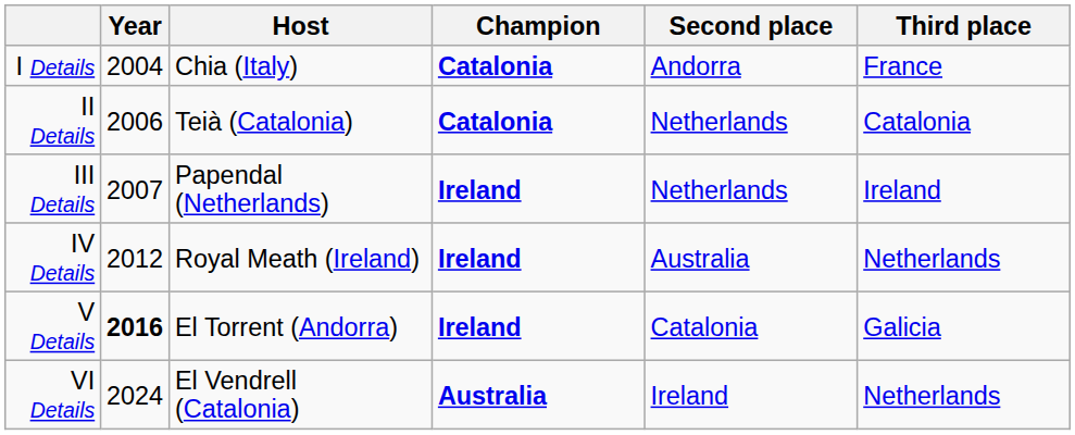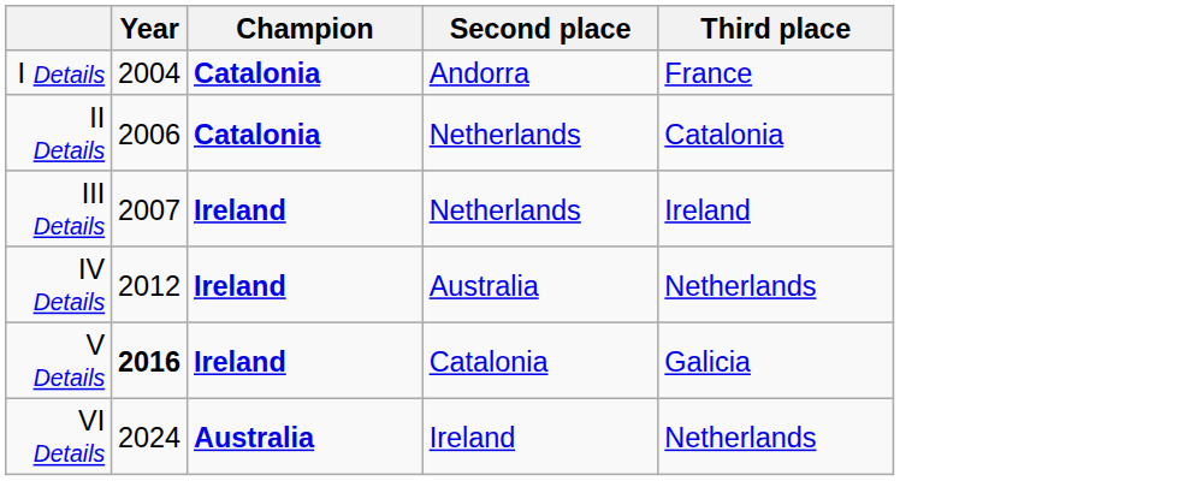- column: Host | Chia (Italy) | Teià (Catalonia) | Papendal (Netherlands) | Royal Meath (Ireland) | El Torrent (Andorra) | El Vendrell (Catalonia)
